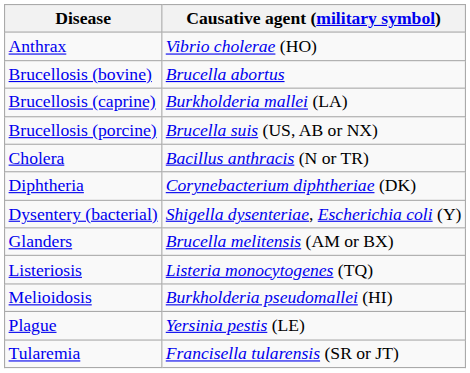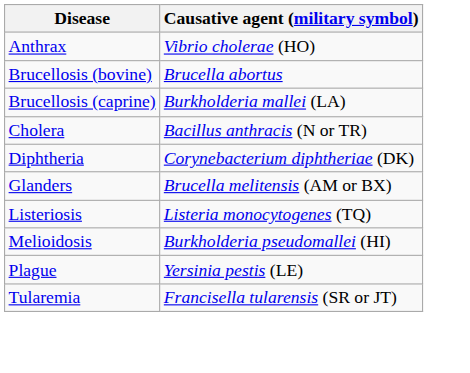- row: Brucellosis (porcine) | Brucella suis (US, AB or NX)
- row: Dysentery (bacterial) | Shigella dysenteriae, Escherichia coli (Y)
